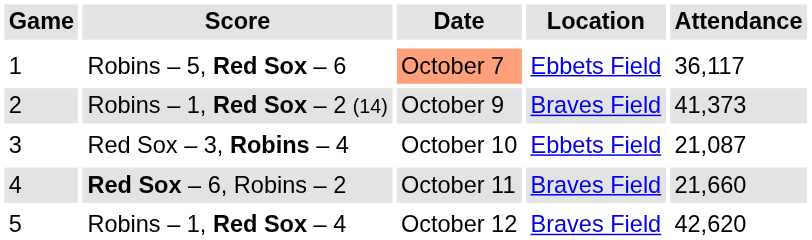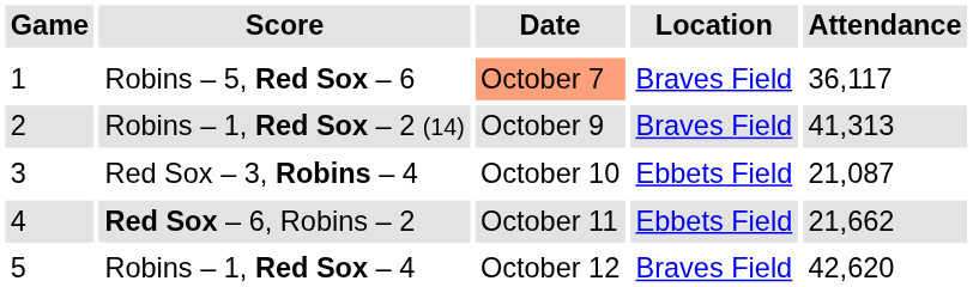Robins – 5, Red Sox – 6 | Location: Ebbets Field -> Braves Field
Robins – 1, Red Sox – 2 (14) | Attendance: 41,373 -> 41,313
Red Sox – 6, Robins – 2 | Location: Braves Field -> Ebbets Field
Red Sox – 6, Robins – 2 | Attendance: 21,660 -> 21,662
